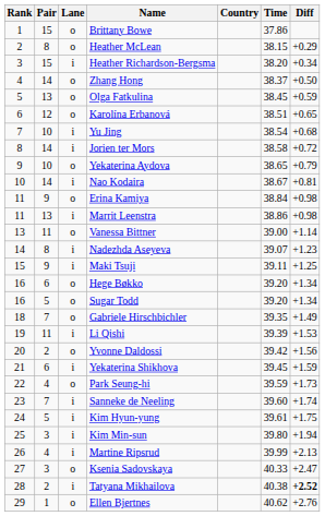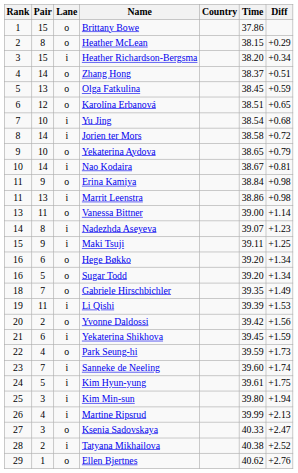Zhang Hong | Diff: +0.50 -> +0.51
Tatyana Mikhailova | Diff: bold -> normal
